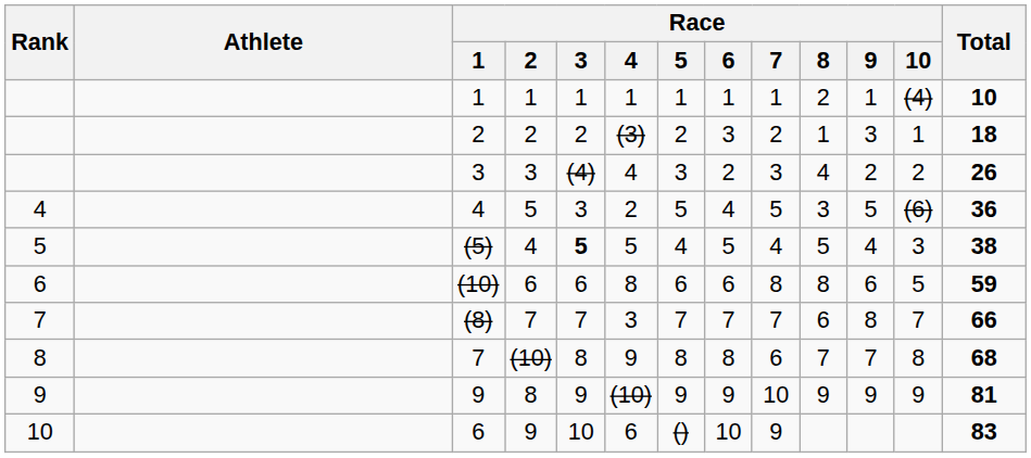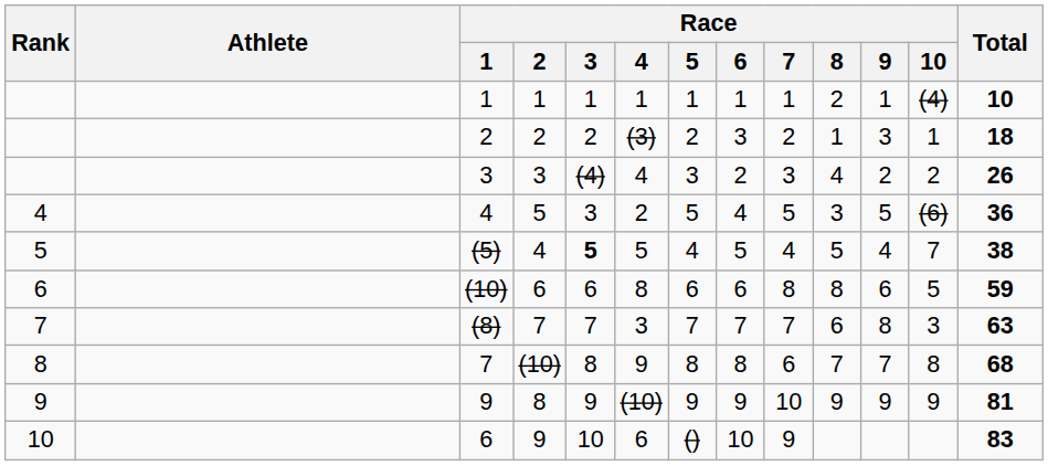(5) | Race / 10: 3 -> 7
(8) | Race / 10: 7 -> 3
(8) | Total: 66 -> 63
